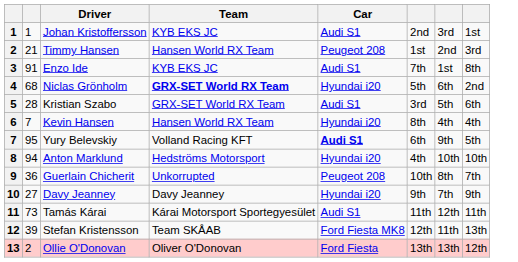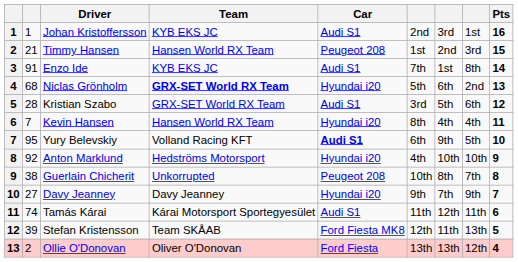+ column: Pts | 16 | 15 | 14 | 13 | 12 | 11 | 10 | 9 | 8 | 7 | 6 | 5 | 4
Anton Marklund | column 2: 94 -> 92
Guerlain Chicherit | column 2: 36 -> 38
Tamás Kárai | column 2: 73 -> 74
